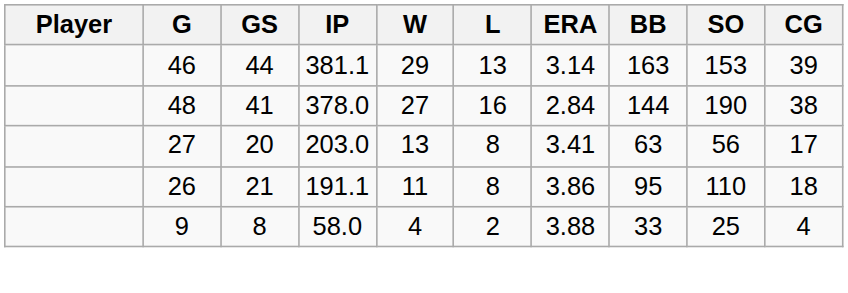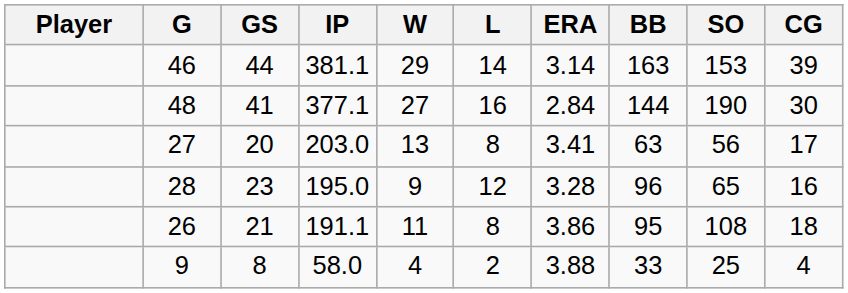46 | L: 13 -> 14
48 | IP: 378.0 -> 377.1
48 | CG: 38 -> 30
+ row: 28 | 23 | 195.0 | 9 | 12 | 3.28 | 96 | 65 | 16
26 | SO: 110 -> 108
